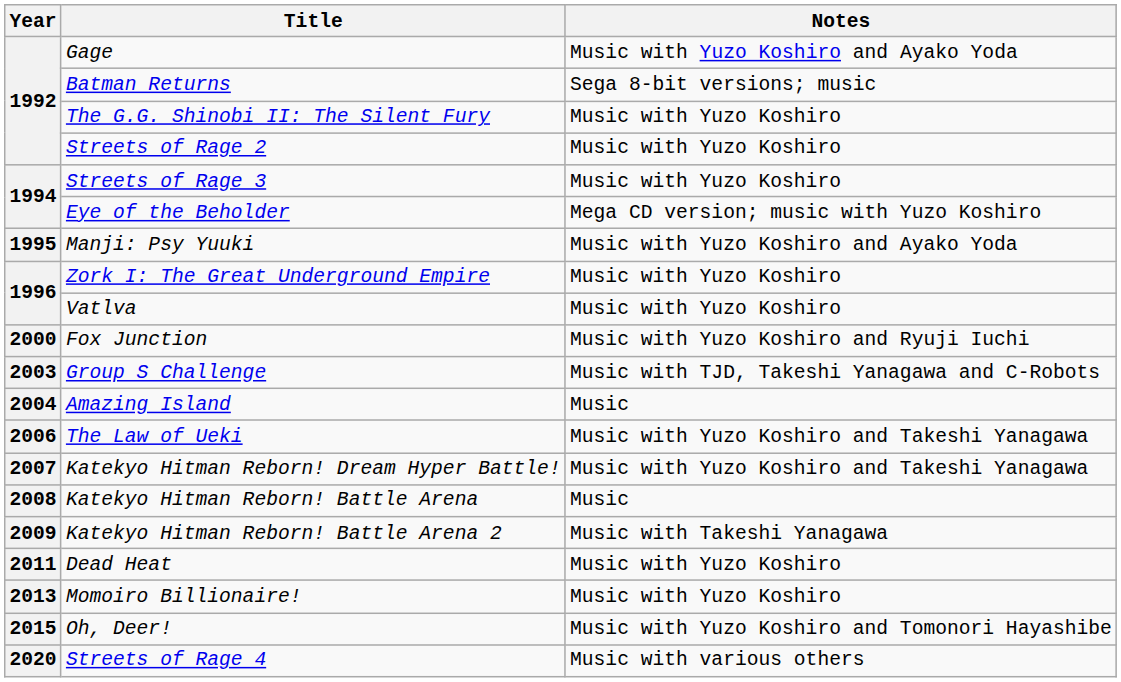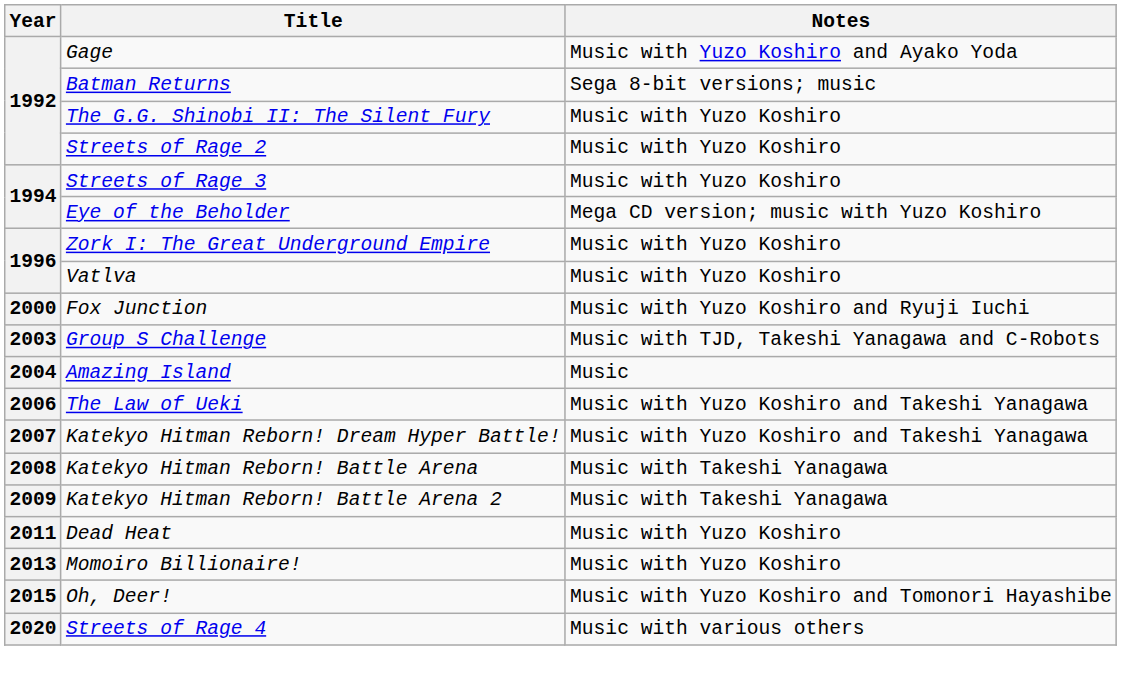- row: 1995 | Manji: Psy Yuuki | Music with Yuzo Koshiro and Ayako Yoda
Katekyo Hitman Reborn! Battle Arena | Notes: Music -> Music with Takeshi Yanagawa
